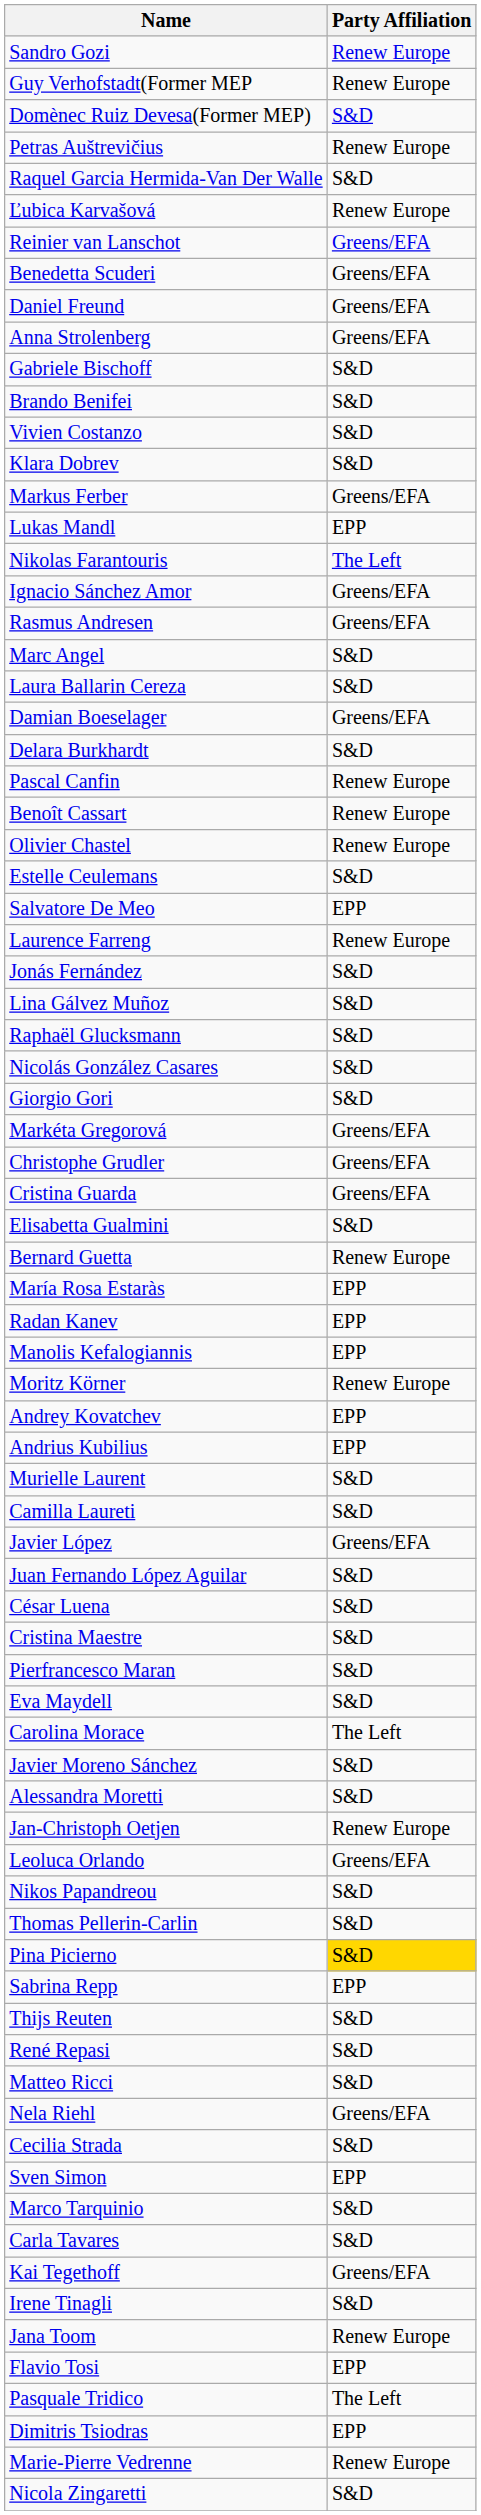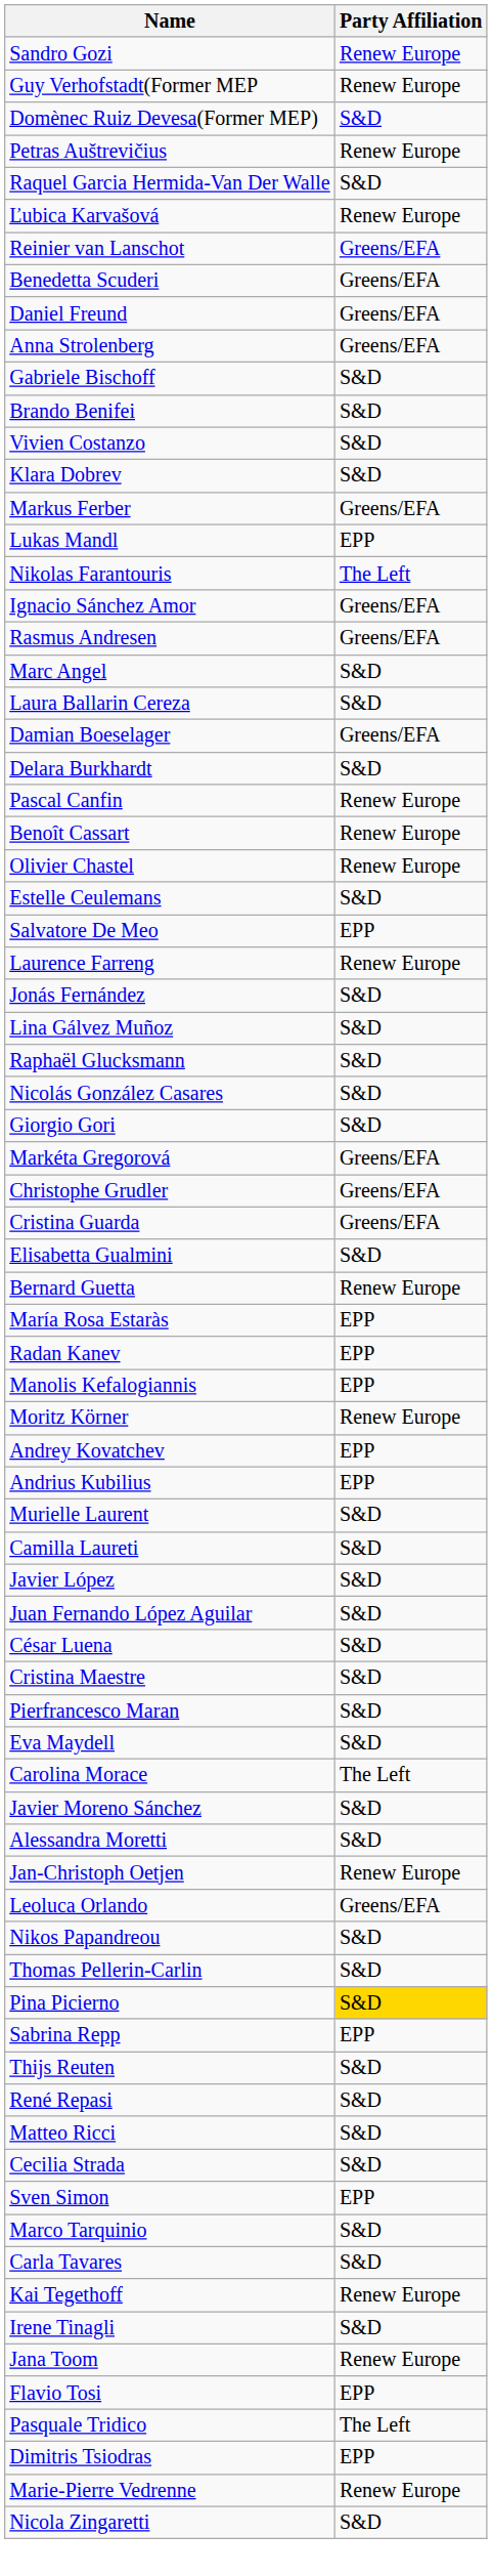Javier López | Party Affiliation: Greens/EFA -> S&D
- row: Nela Riehl | Greens/EFA
Kai Tegethoff | Party Affiliation: Greens/EFA -> Renew Europe
